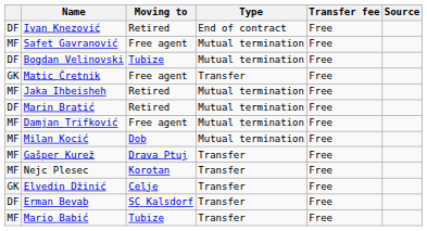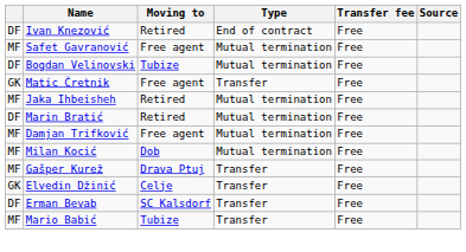- row: MF | Nejc Plesec | Korotan | Transfer | Free
